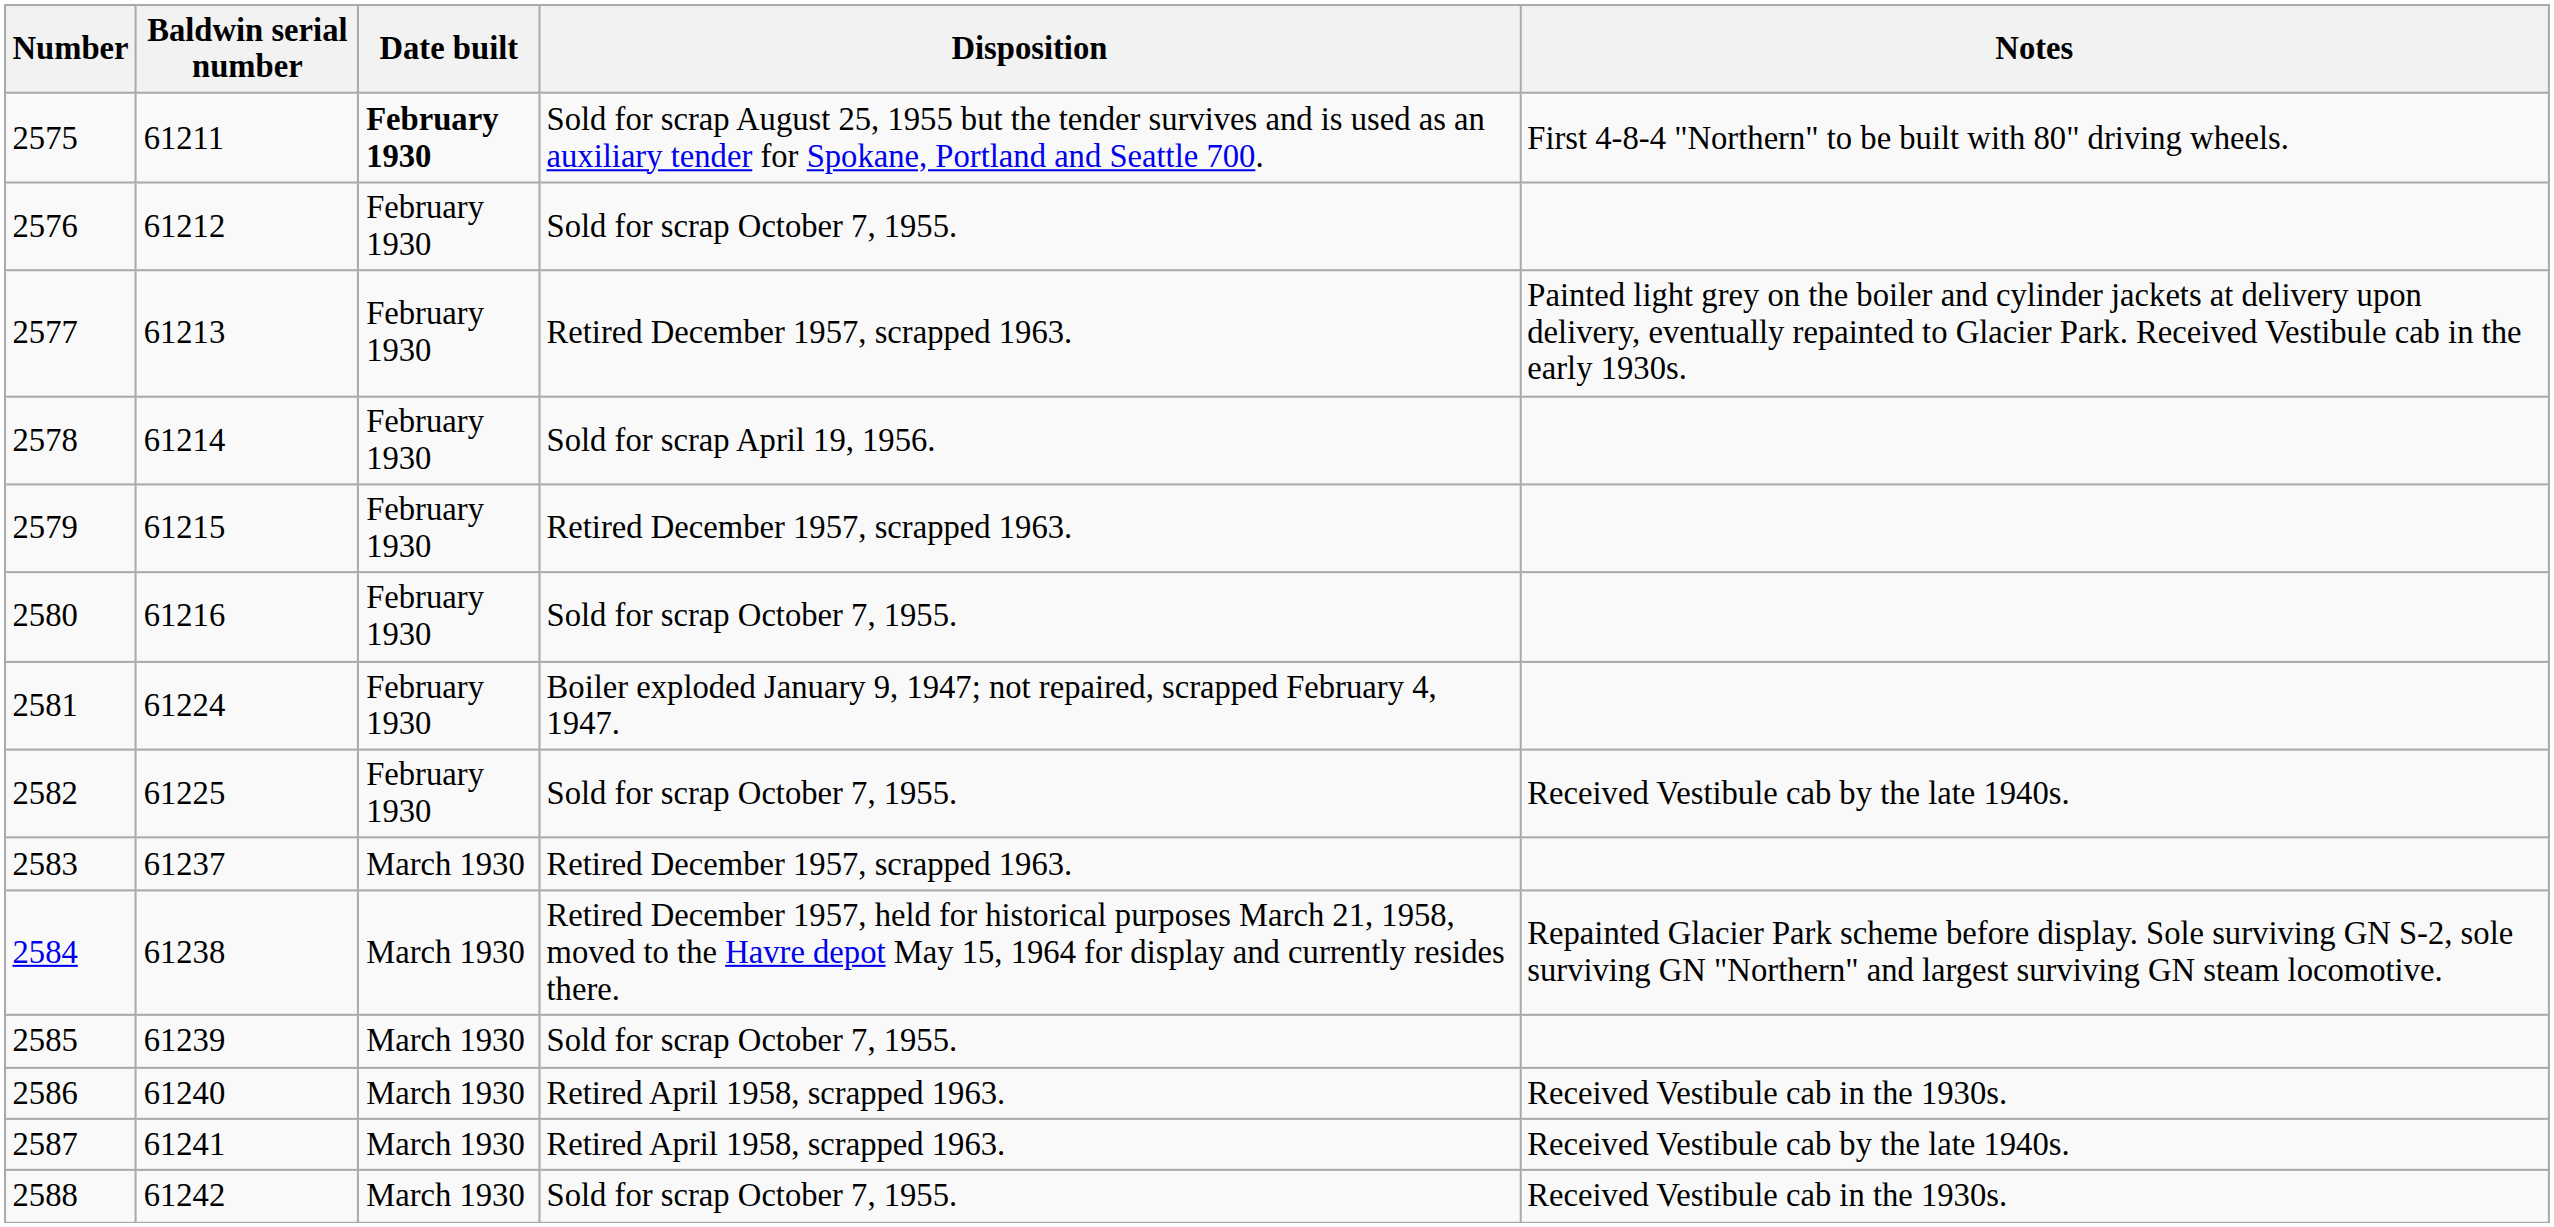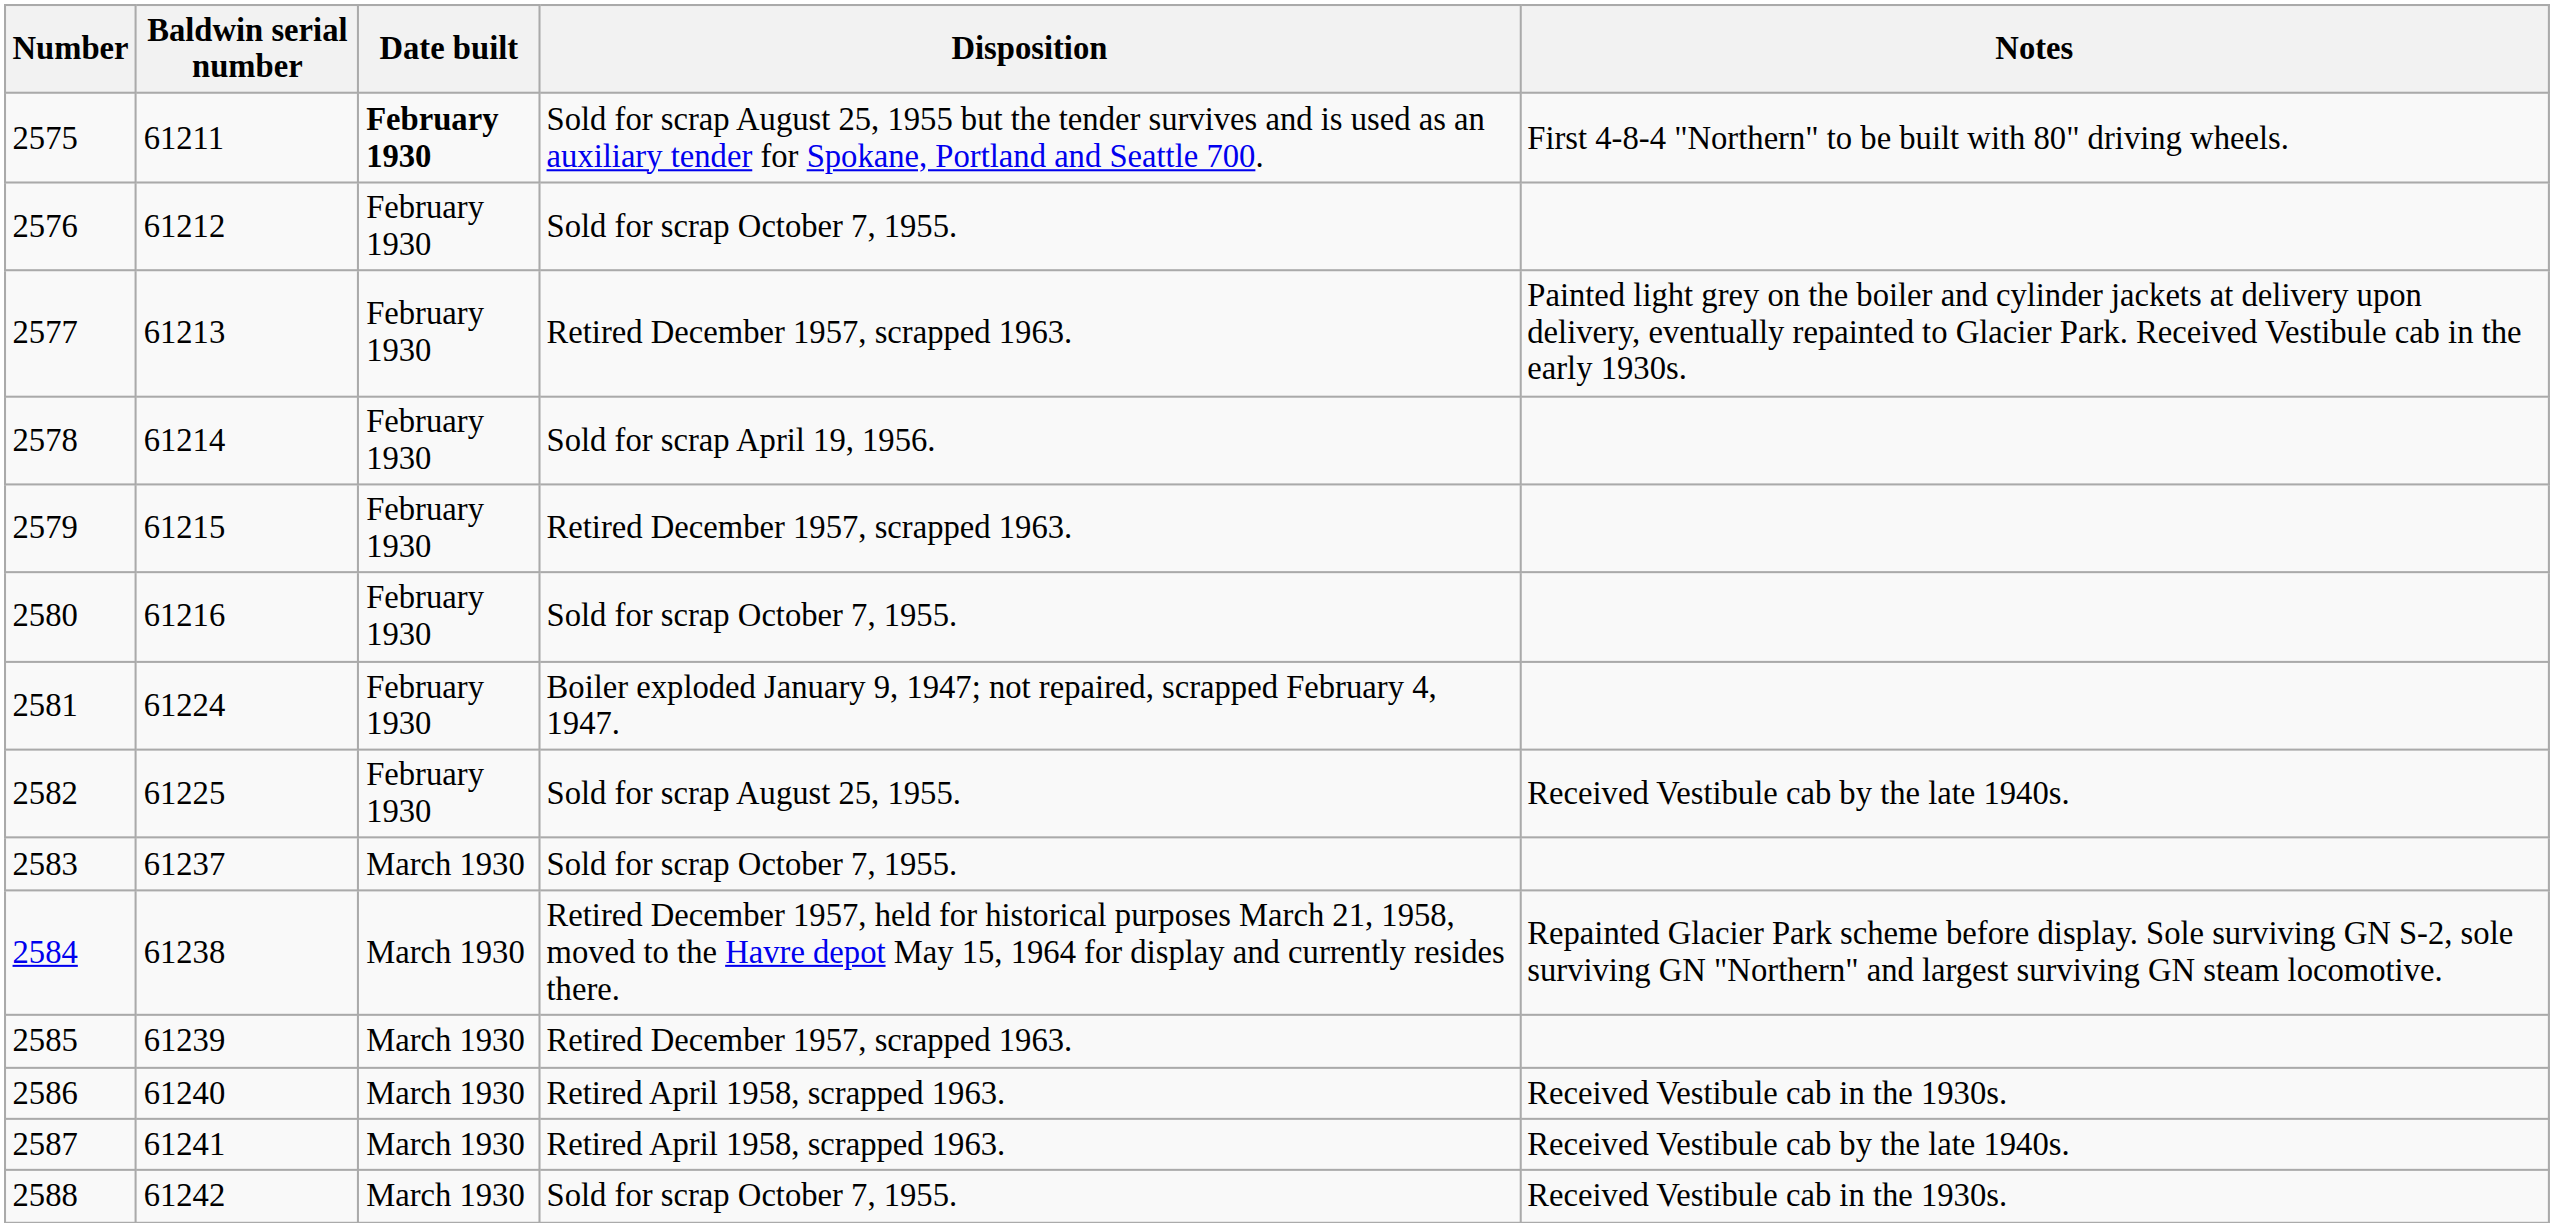2582 | Disposition: Sold for scrap October 7, 1955. -> Sold for scrap August 25, 1955.
2583 | Disposition: Retired December 1957, scrapped 1963. -> Sold for scrap October 7, 1955.
2585 | Disposition: Sold for scrap October 7, 1955. -> Retired December 1957, scrapped 1963.
